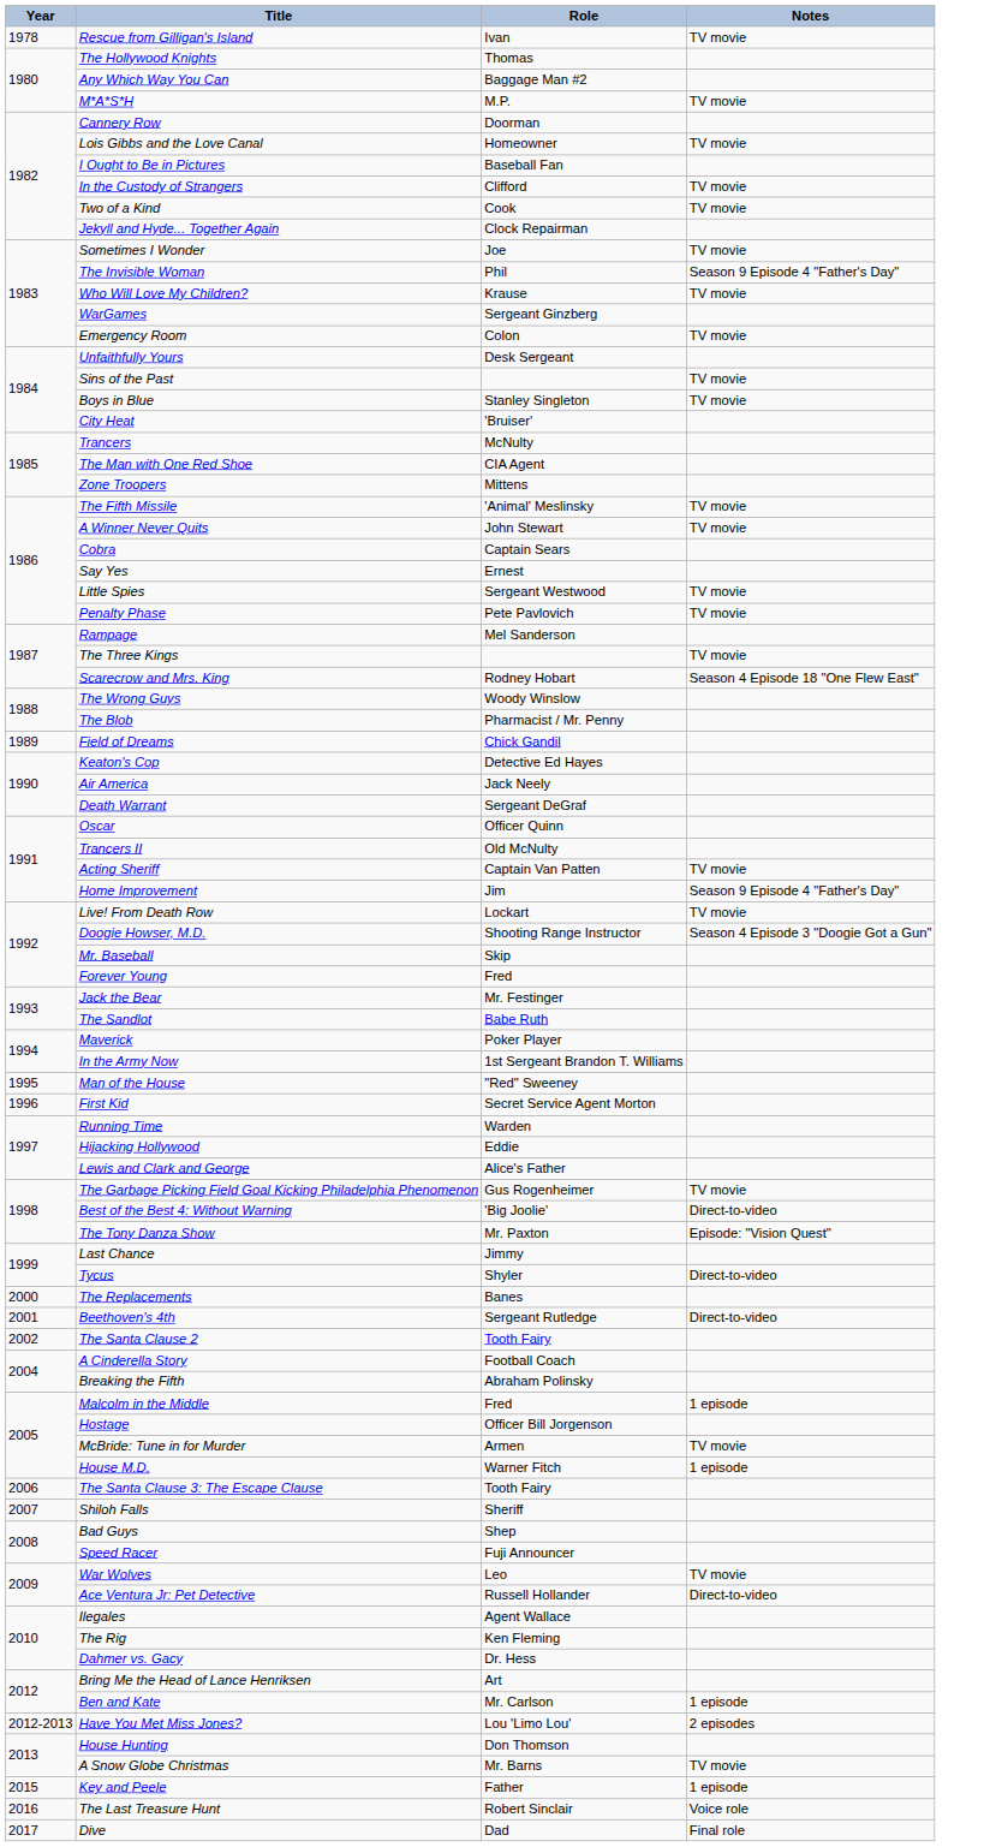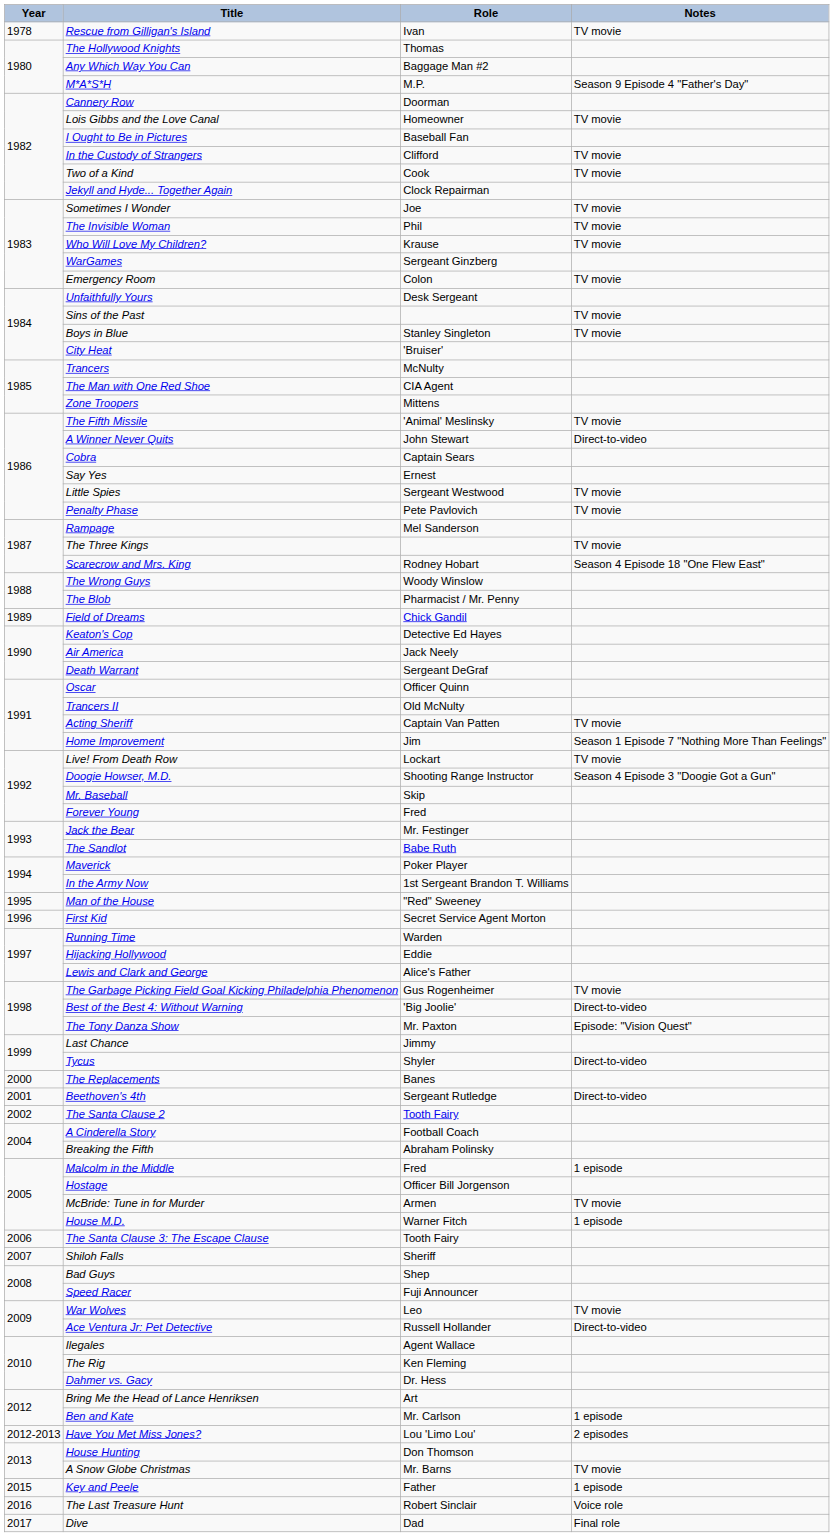M*A*S*H | Notes: TV movie -> Season 9 Episode 4 "Father's Day"
The Invisible Woman | Notes: Season 9 Episode 4 "Father's Day" -> TV movie
A Winner Never Quits | Notes: TV movie -> Direct-to-video
Home Improvement | Notes: Season 9 Episode 4 "Father's Day" -> Season 1 Episode 7 "Nothing More Than Feelings"
